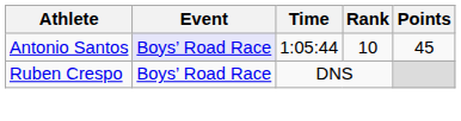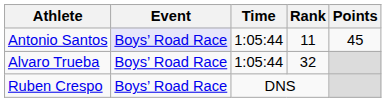Antonio Santos | Rank: 10 -> 11
+ row: Alvaro Trueba | Boys’ Road Race | 1:05:44 | 32
